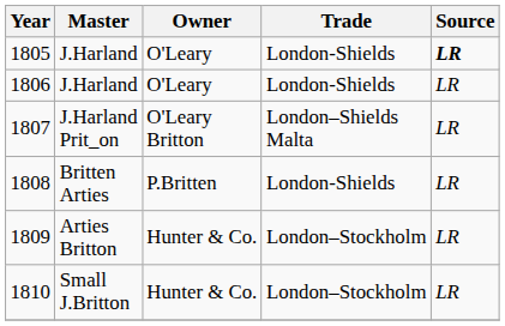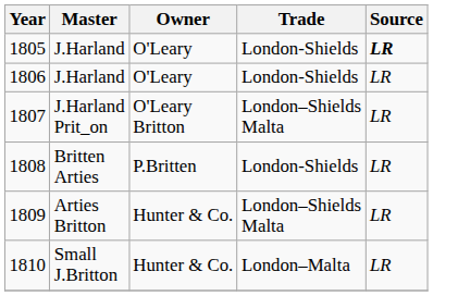1809 | Trade: London–Stockholm -> London–Shields Malta
1810 | Trade: London–Stockholm -> London–Malta
